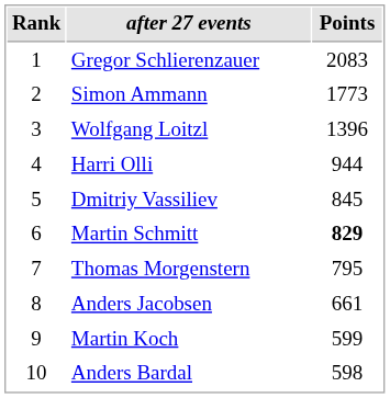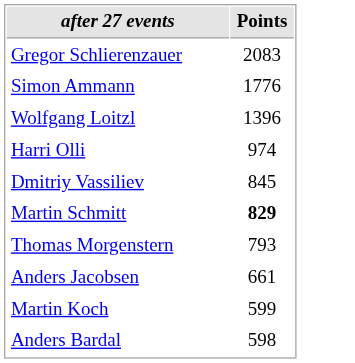- column: Rank | 1 | 2 | 3 | 4 | 5 | 6 | 7 | 8 | 9 | 10
Simon Ammann | Points: 1773 -> 1776
Harri Olli | Points: 944 -> 974
Thomas Morgenstern | Points: 795 -> 793
